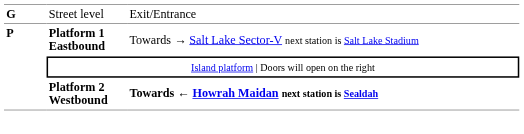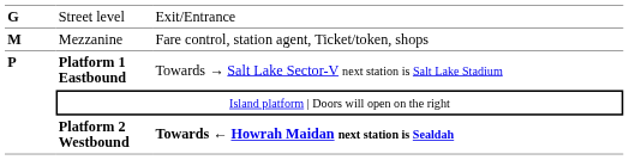+ row: M | Mezzanine | Fare control, station agent, Ticket/token, shops
